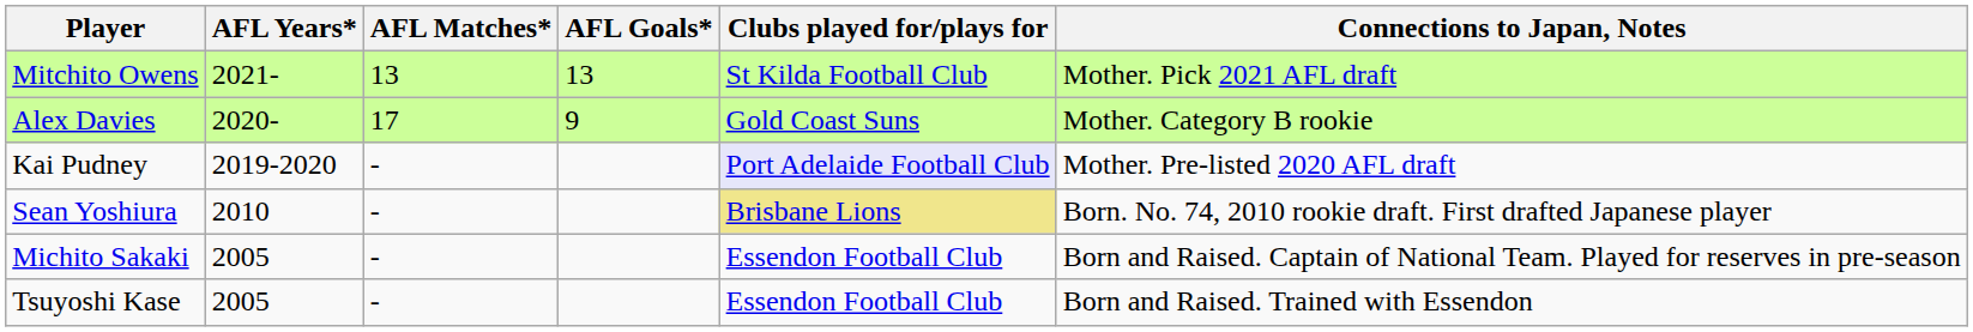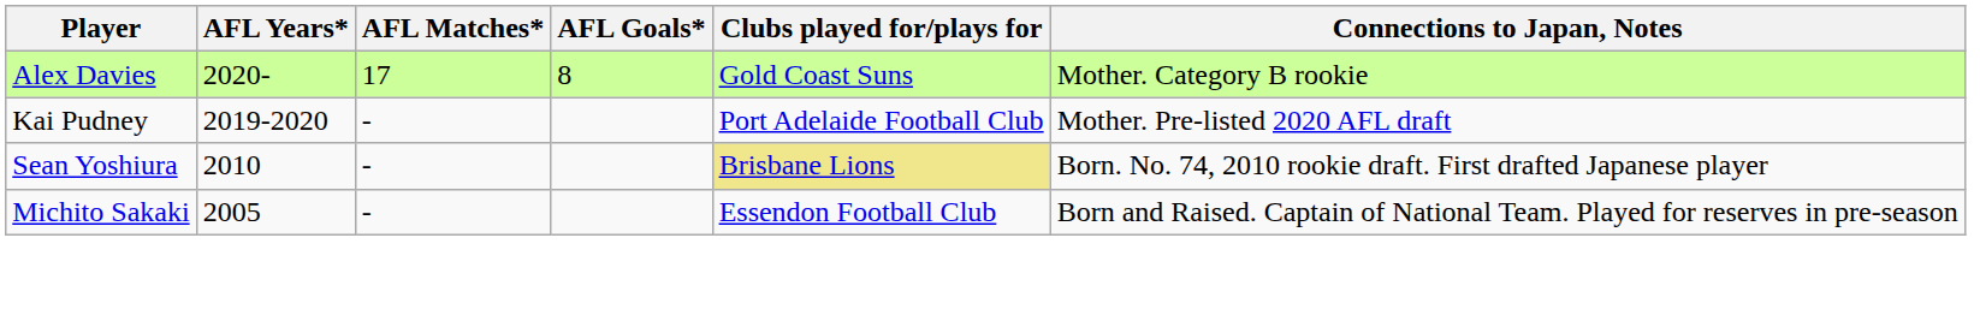- row: Mitchito Owens | 2021- | 13 | 13 | St Kilda Football Club | Mother. Pick 2021 AFL draft
Alex Davies | AFL Goals*: 9 -> 8
Kai Pudney | Clubs played for/plays for: lavender background -> no background
- row: Tsuyoshi Kase | 2005 | - | Essendon Football Club | Born and Raised. Trained with Essendon
